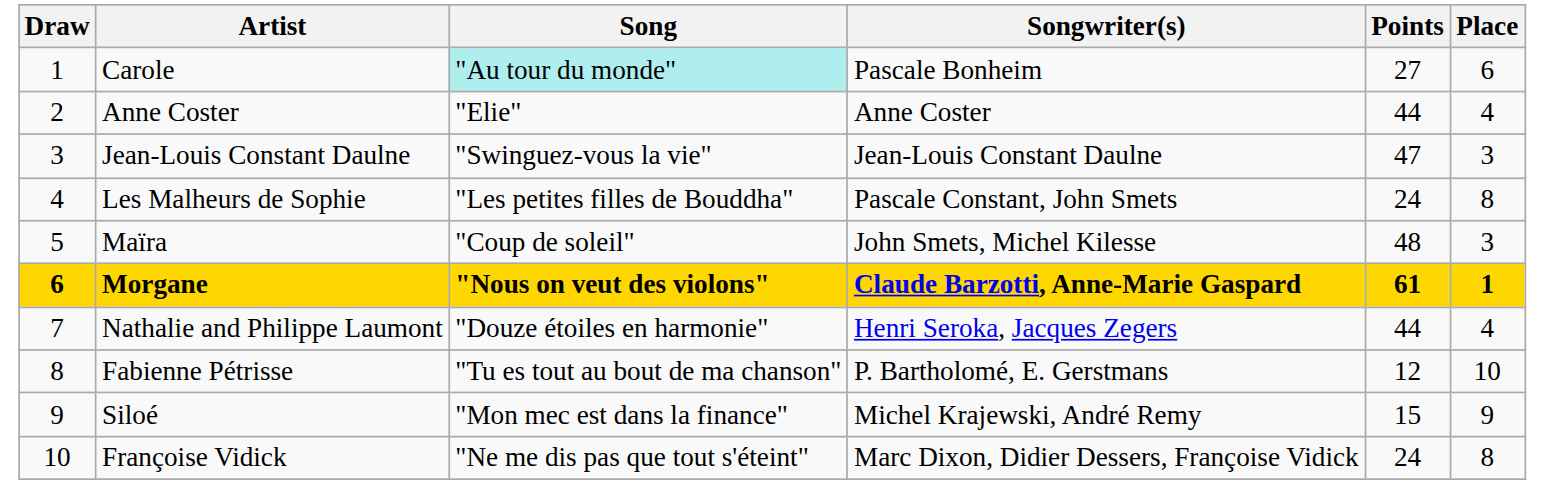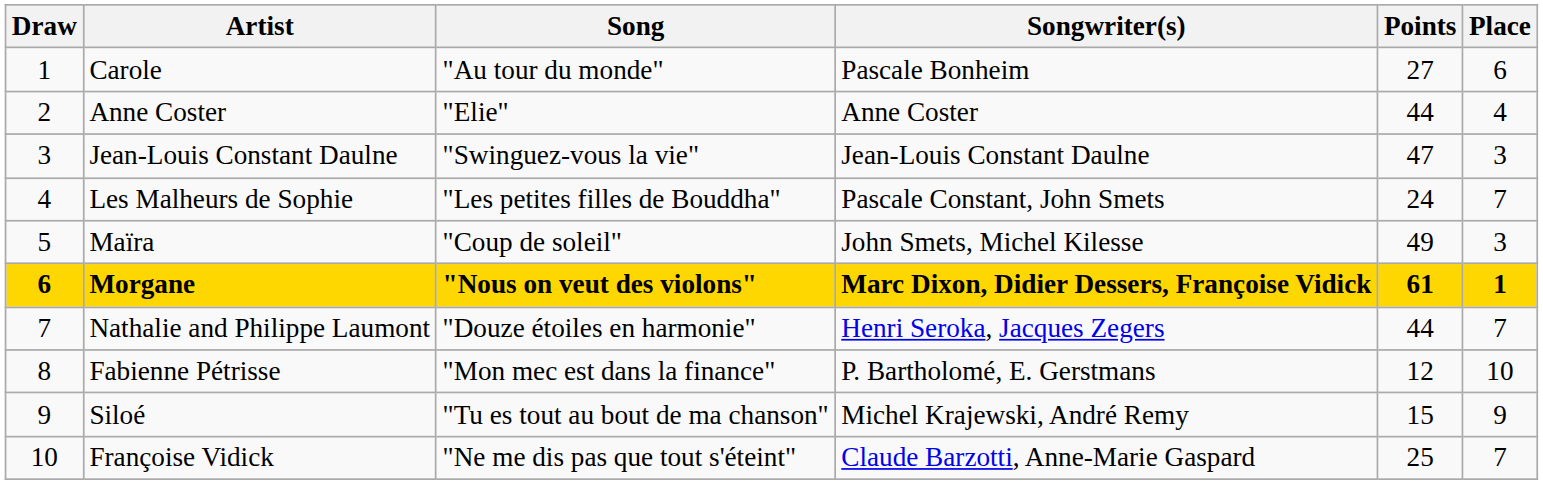Carole | Song: paleturquoise background -> no background
Les Malheurs de Sophie | Place: 8 -> 7
Maïra | Points: 48 -> 49
Morgane | Songwriter(s): Claude Barzotti, Anne-Marie Gaspard -> Marc Dixon, Didier Dessers, Françoise Vidick
Nathalie and Philippe Laumont | Place: 4 -> 7
Fabienne Pétrisse | Song: "Tu es tout au bout de ma chanson" -> "Mon mec est dans la finance"
Siloé | Song: "Mon mec est dans la finance" -> "Tu es tout au bout de ma chanson"
Françoise Vidick | Songwriter(s): Marc Dixon, Didier Dessers, Françoise Vidick -> Claude Barzotti, Anne-Marie Gaspard
Françoise Vidick | Points: 24 -> 25
Françoise Vidick | Place: 8 -> 7
